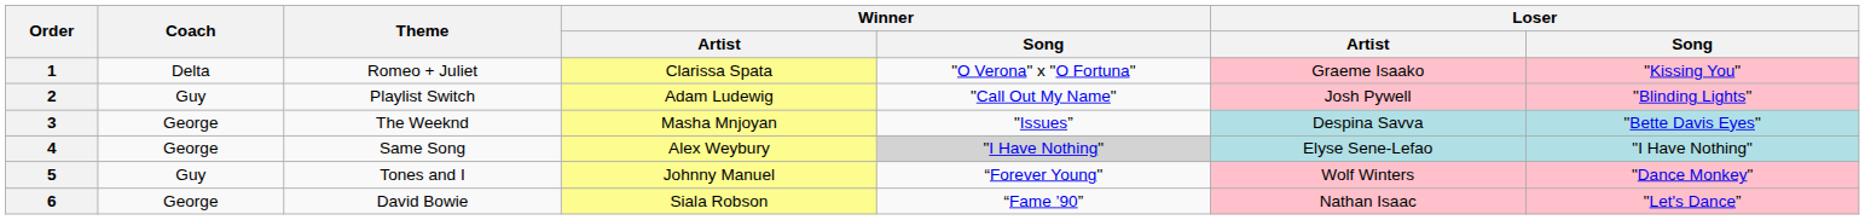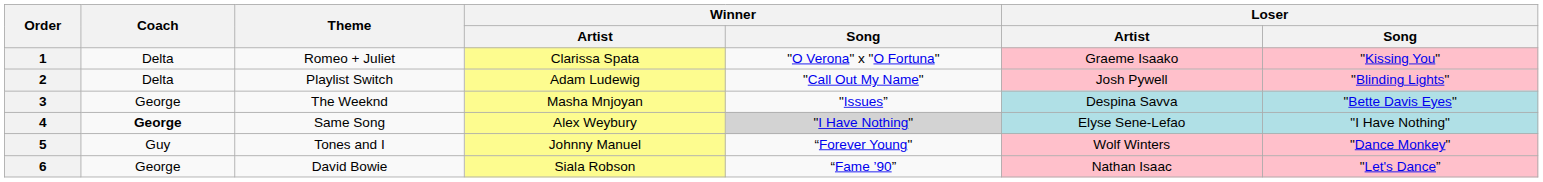2 | Coach: Guy -> Delta
4 | Coach: normal -> bold
